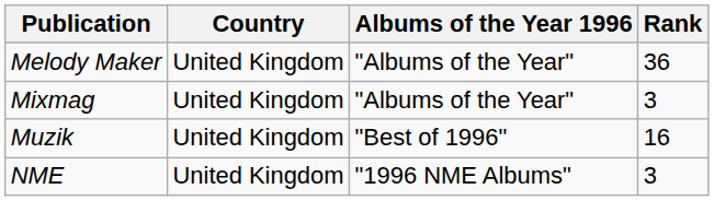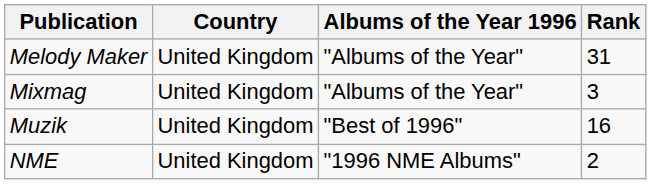Melody Maker | Rank: 36 -> 31
NME | Rank: 3 -> 2
